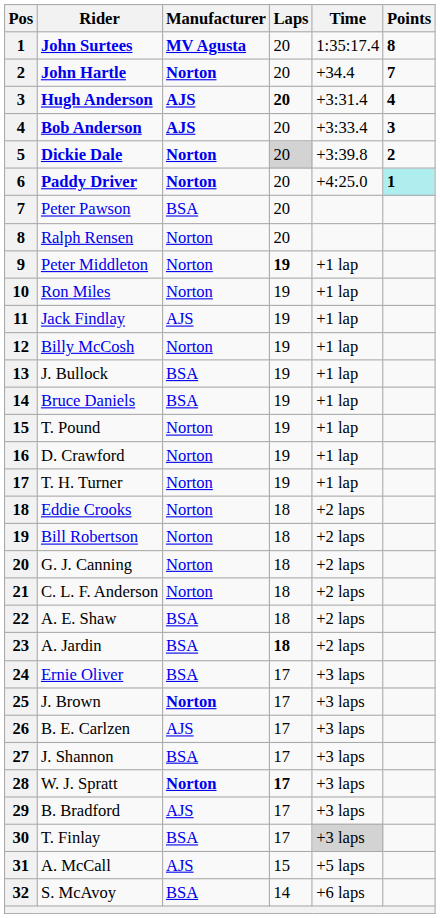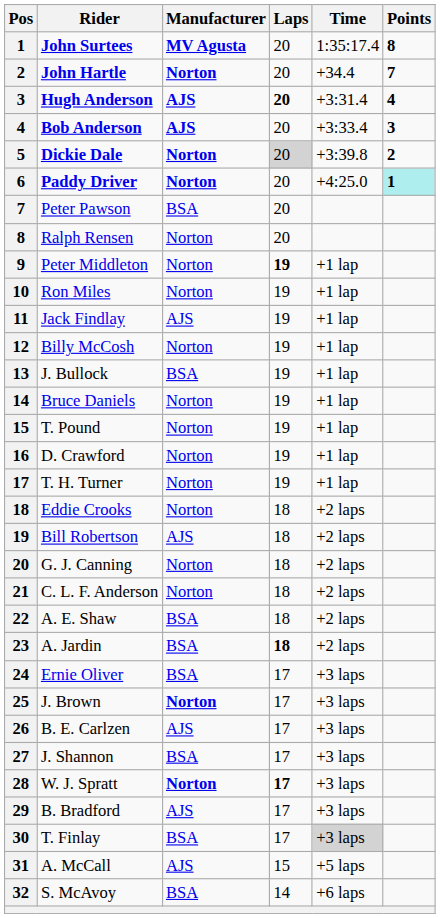Bruce Daniels | Manufacturer: BSA -> Norton
Bill Robertson | Manufacturer: Norton -> AJS
